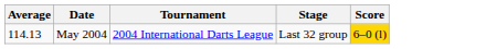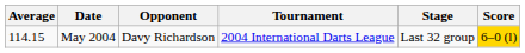+ column: Opponent | Davy Richardson
May 2004 | Average: 114.13 -> 114.15
